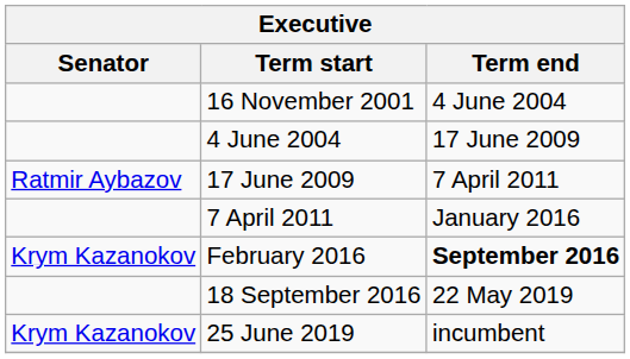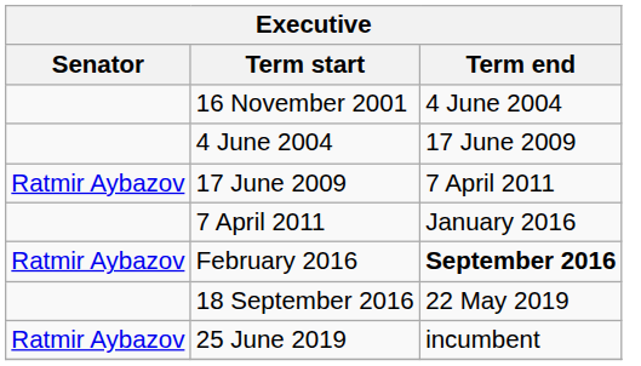February 2016 | Senator: Krym Kazanokov -> Ratmir Aybazov
25 June 2019 | Senator: Krym Kazanokov -> Ratmir Aybazov
